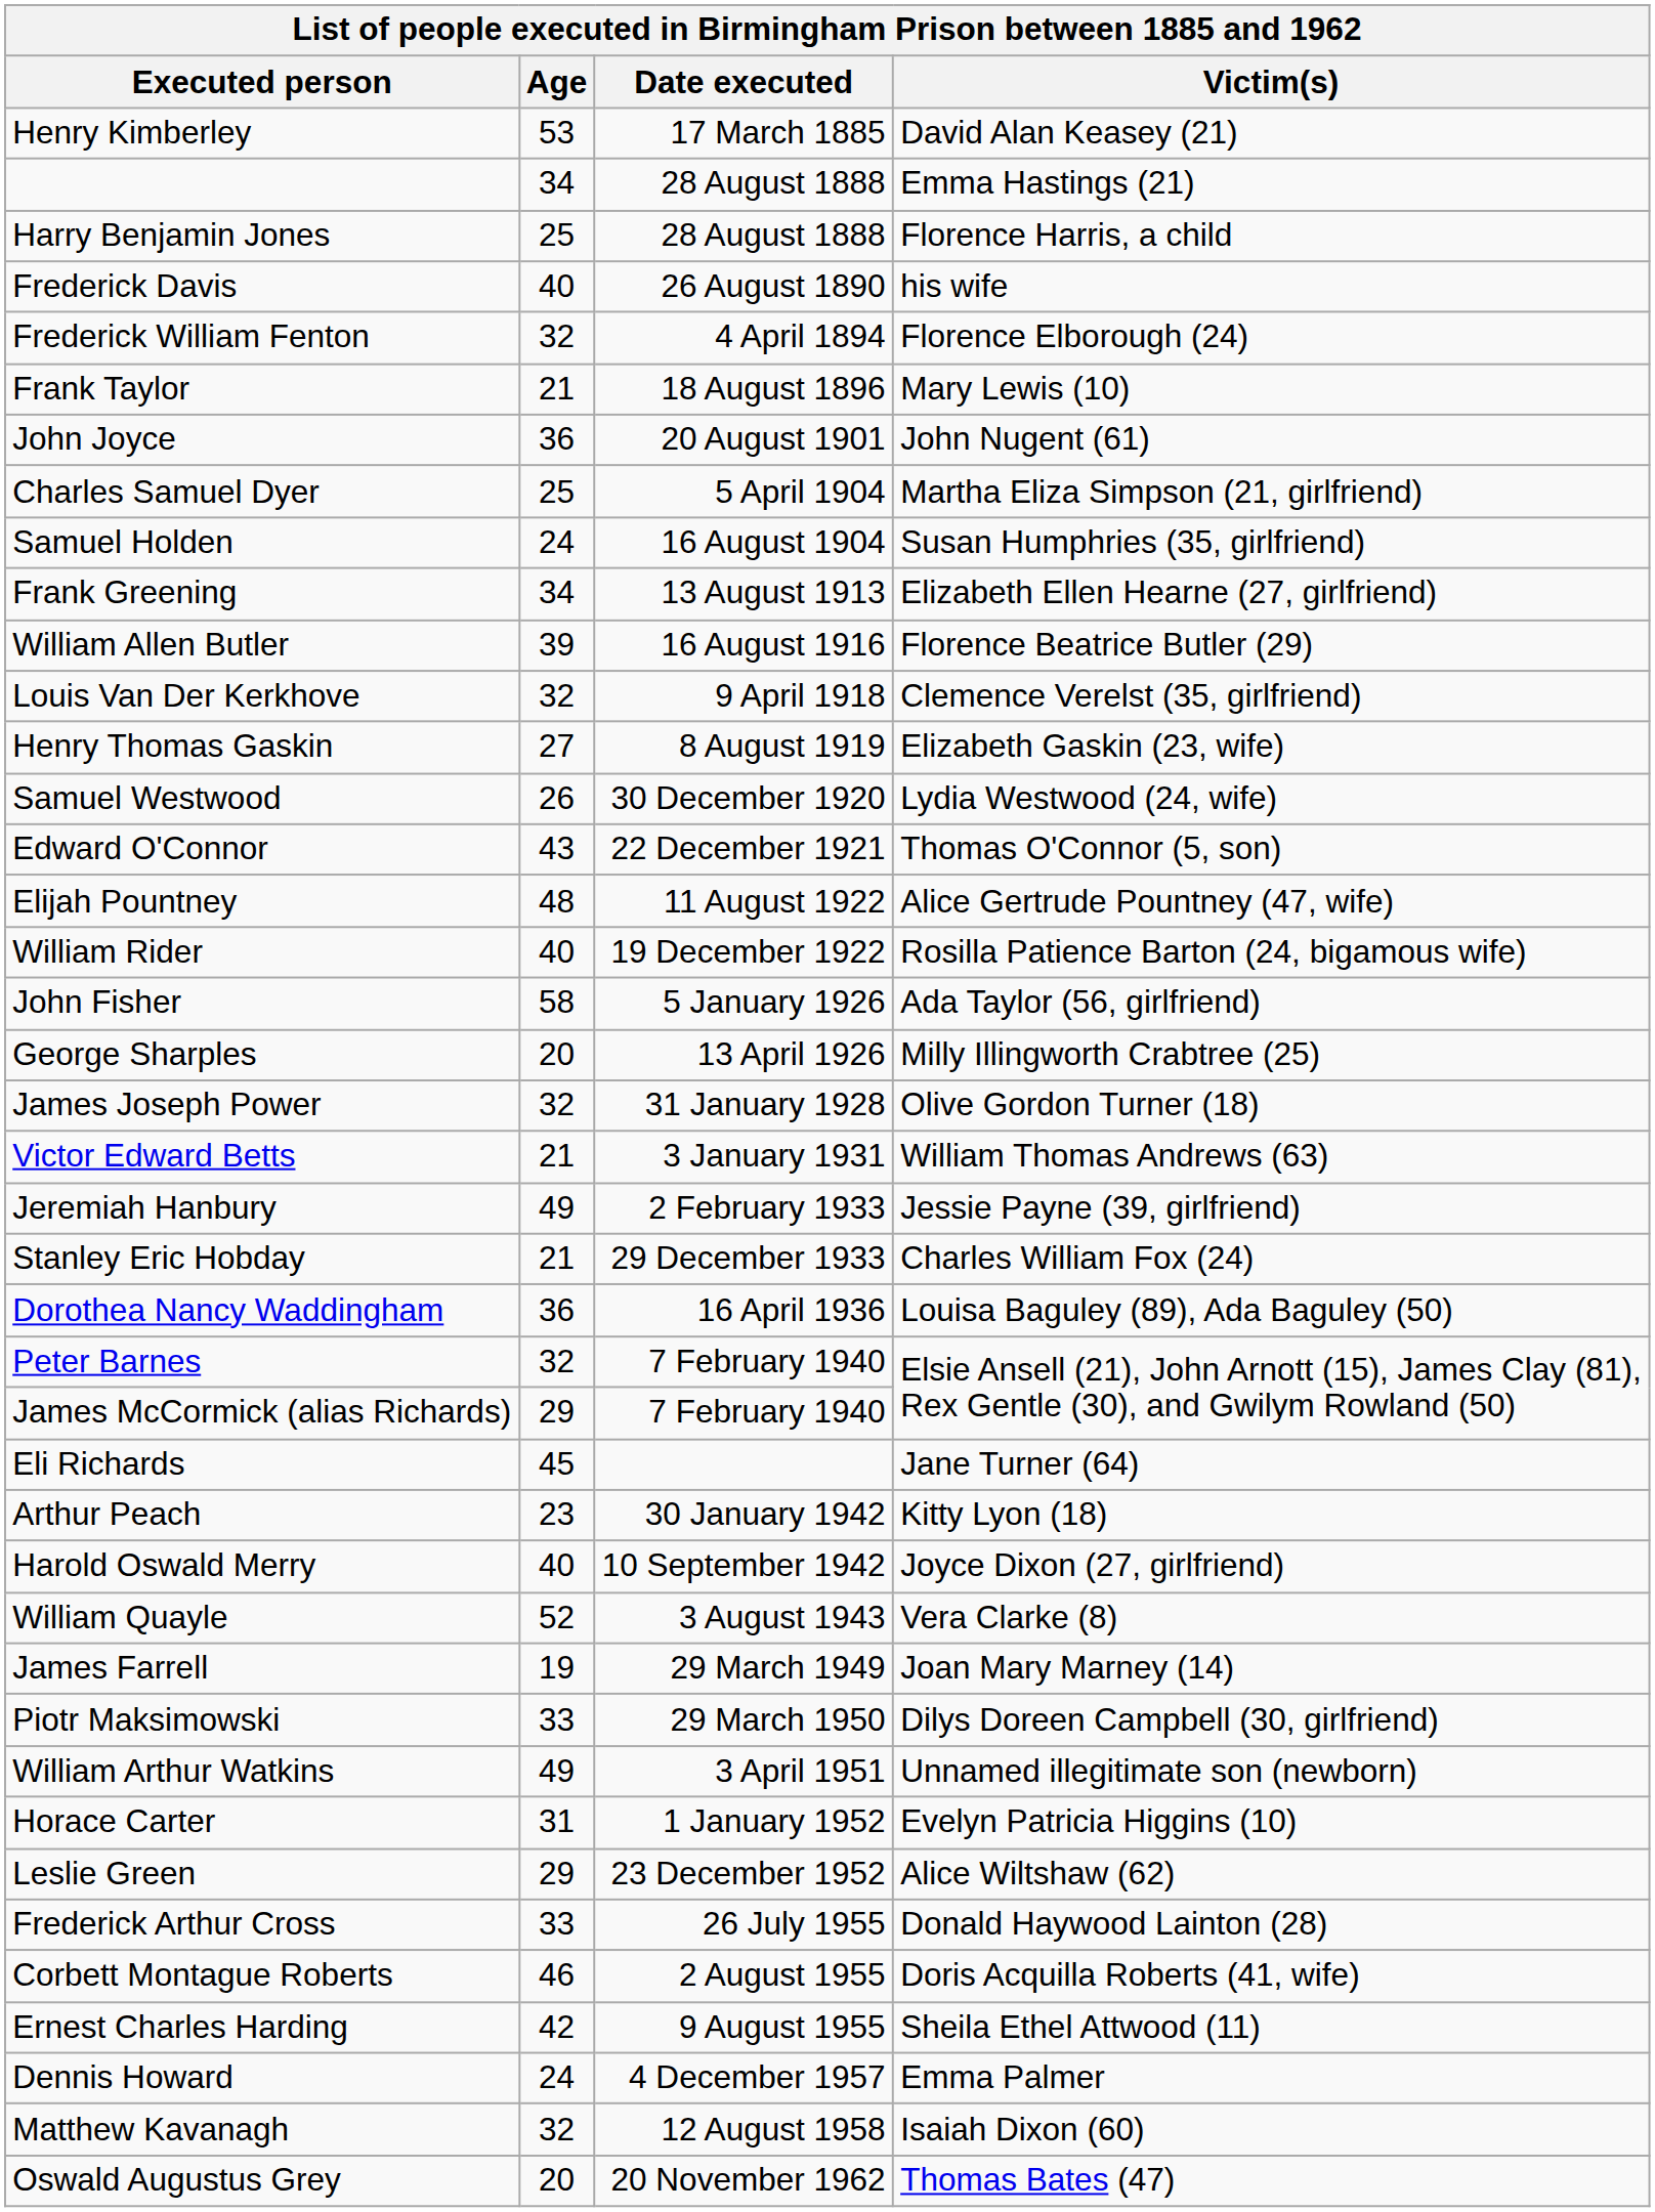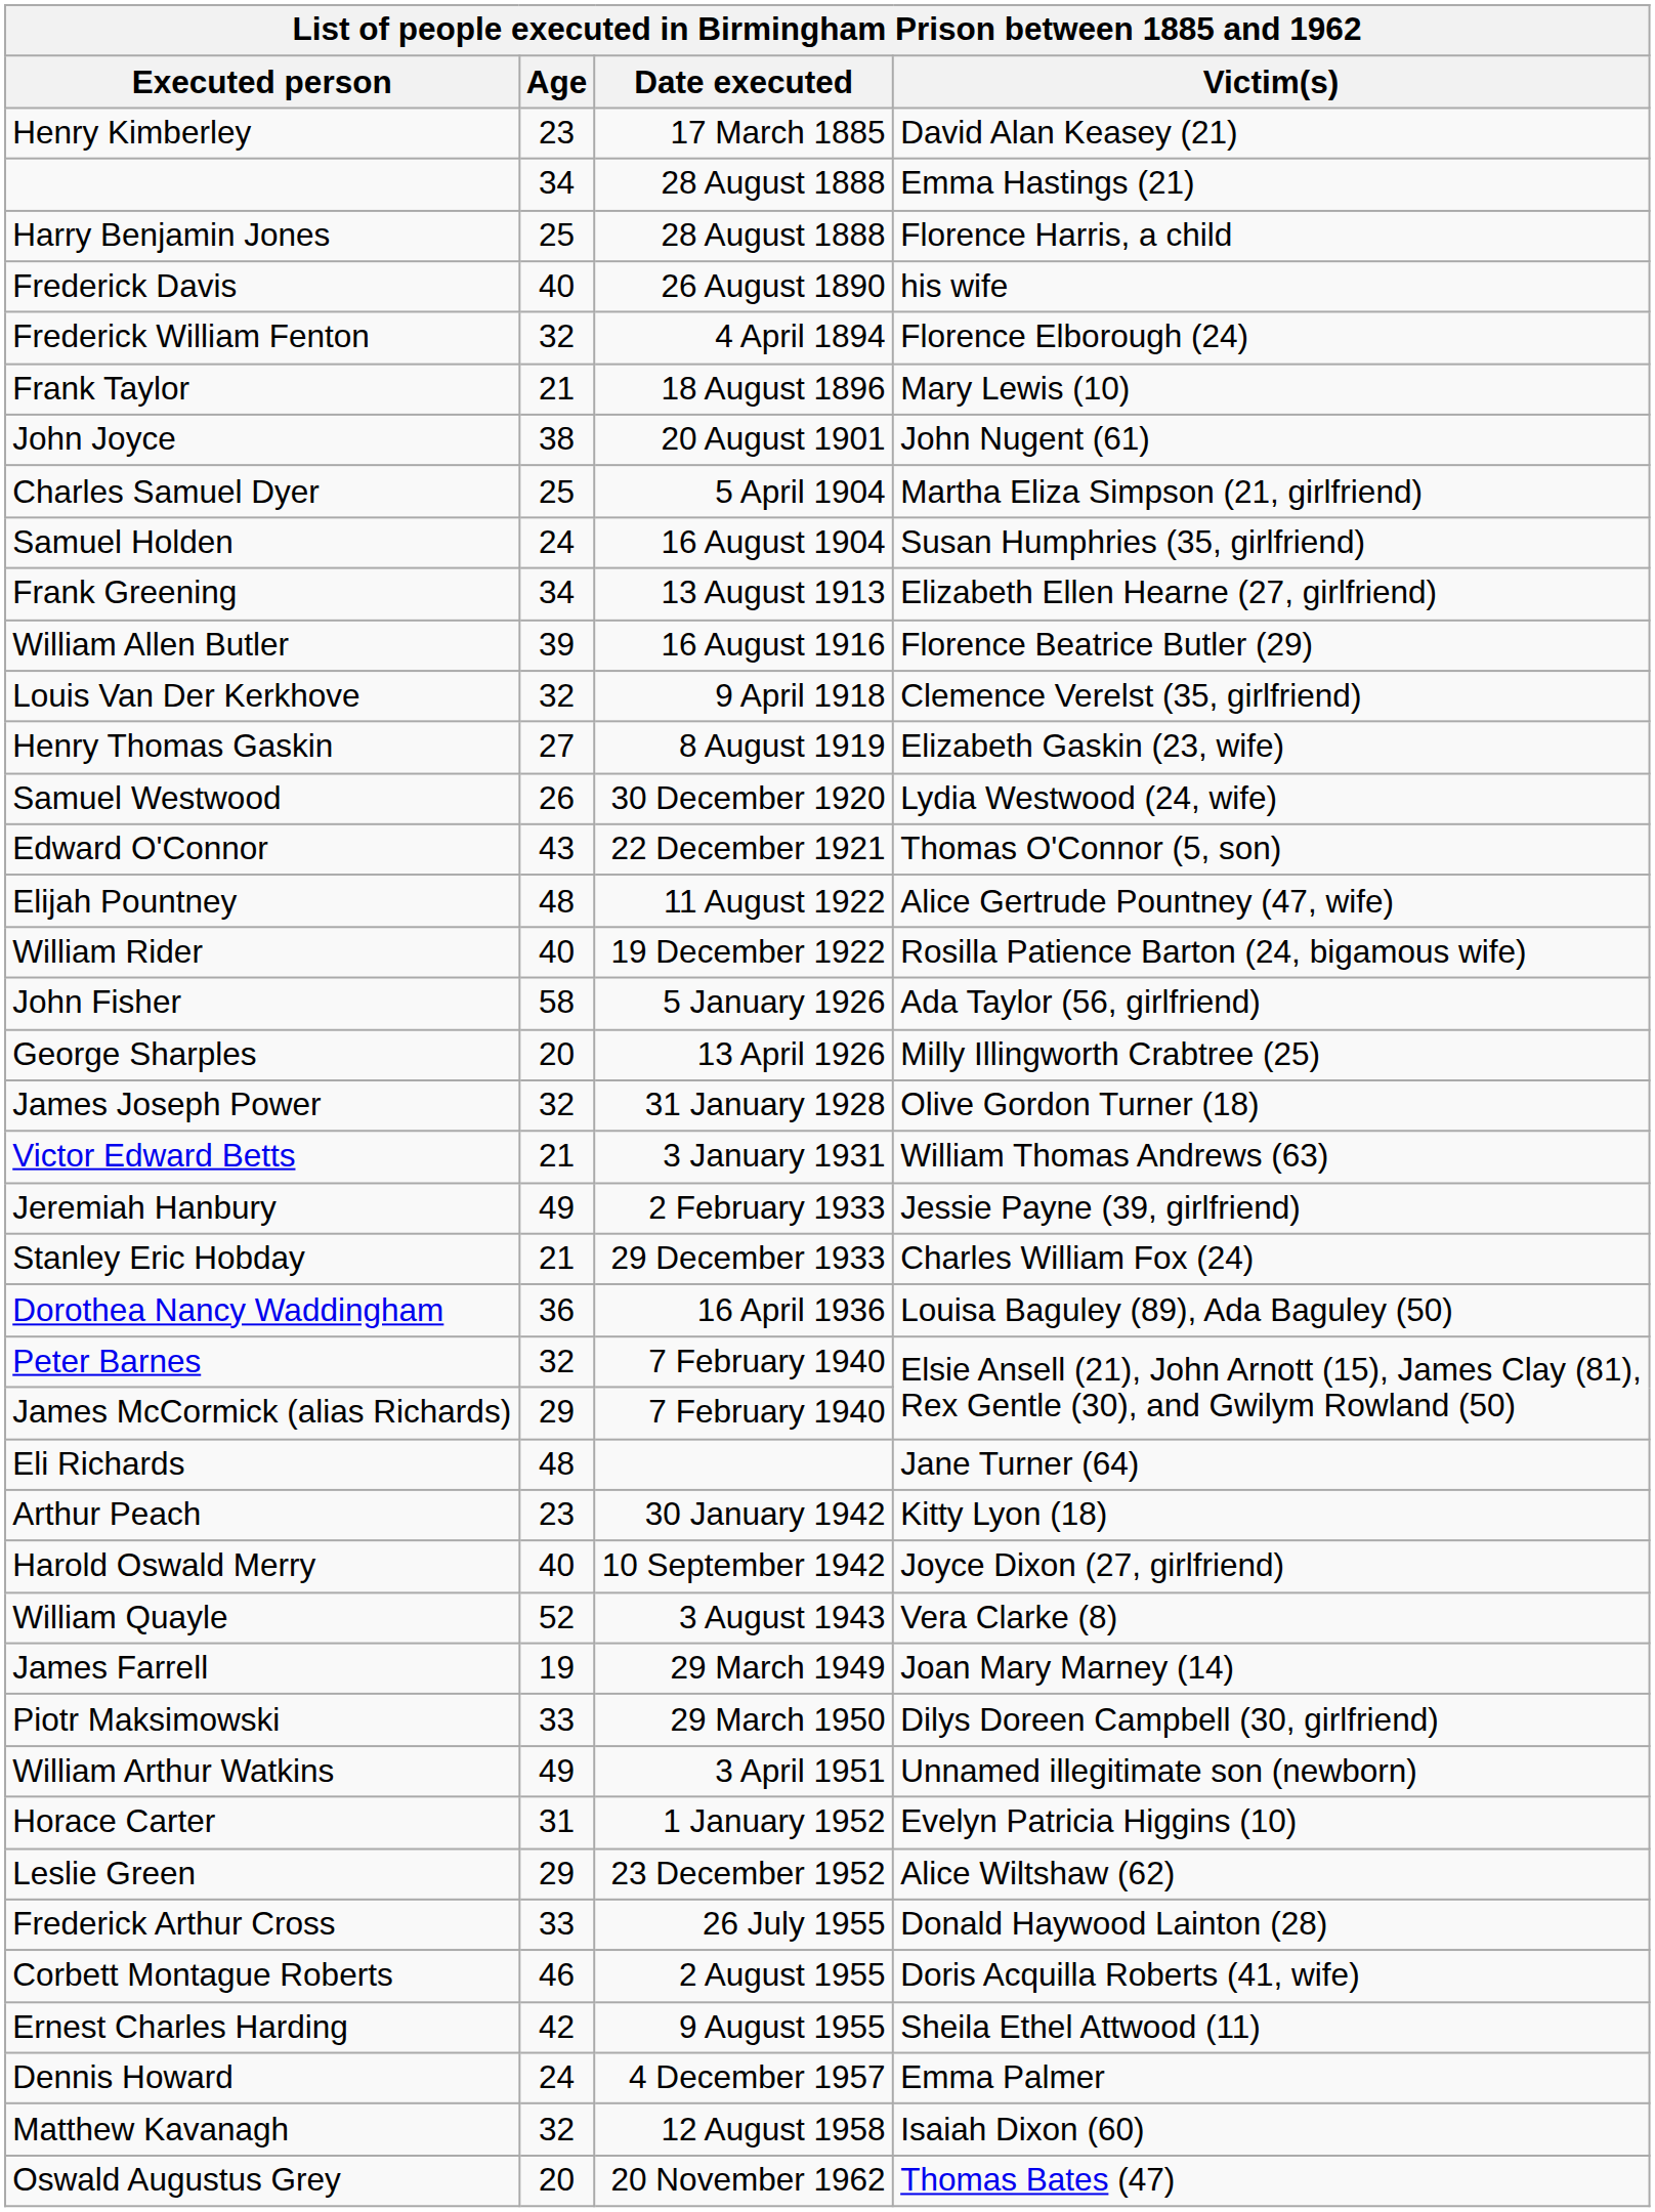Henry Kimberley | Age: 53 -> 23
John Joyce | Age: 36 -> 38
Eli Richards | Age: 45 -> 48
